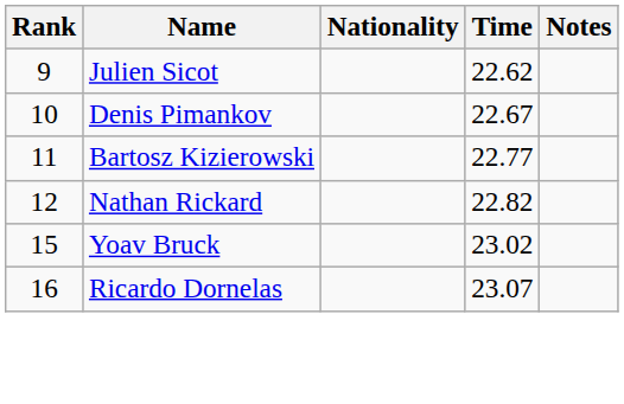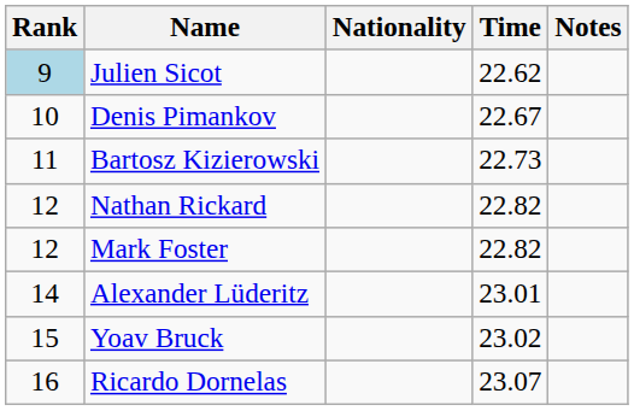Julien Sicot | Rank: no background -> lightblue background
Bartosz Kizierowski | Time: 22.77 -> 22.73
+ row: 12 | Mark Foster | 22.82
+ row: 14 | Alexander Lüderitz | 23.01
